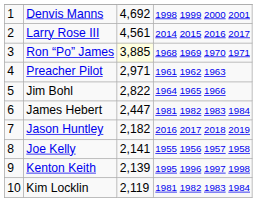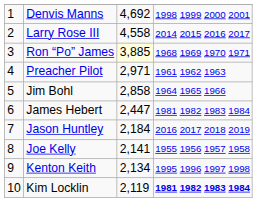Larry Rose III | column 3: 4,561 -> 4,558
Jim Bohl | column 3: 2,822 -> 2,858
Jason Huntley | column 3: 2,182 -> 2,184
Kenton Keith | column 3: 2,139 -> 2,134
Kim Locklin | column 4: normal -> bold
